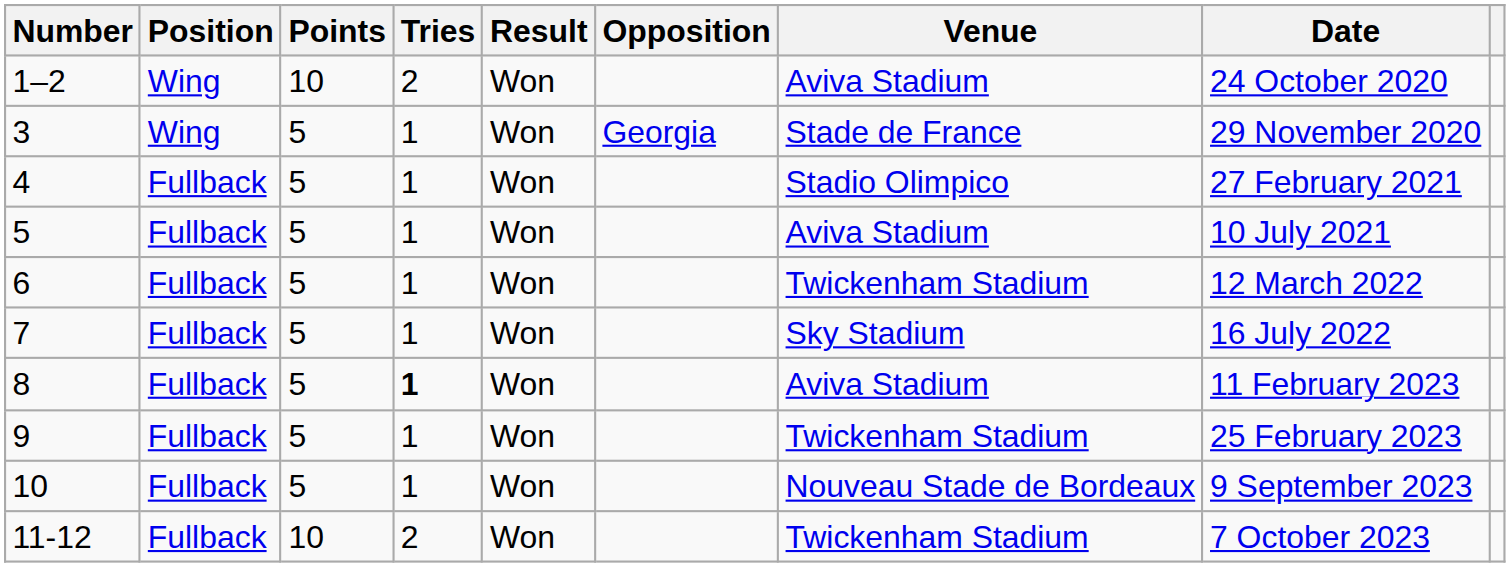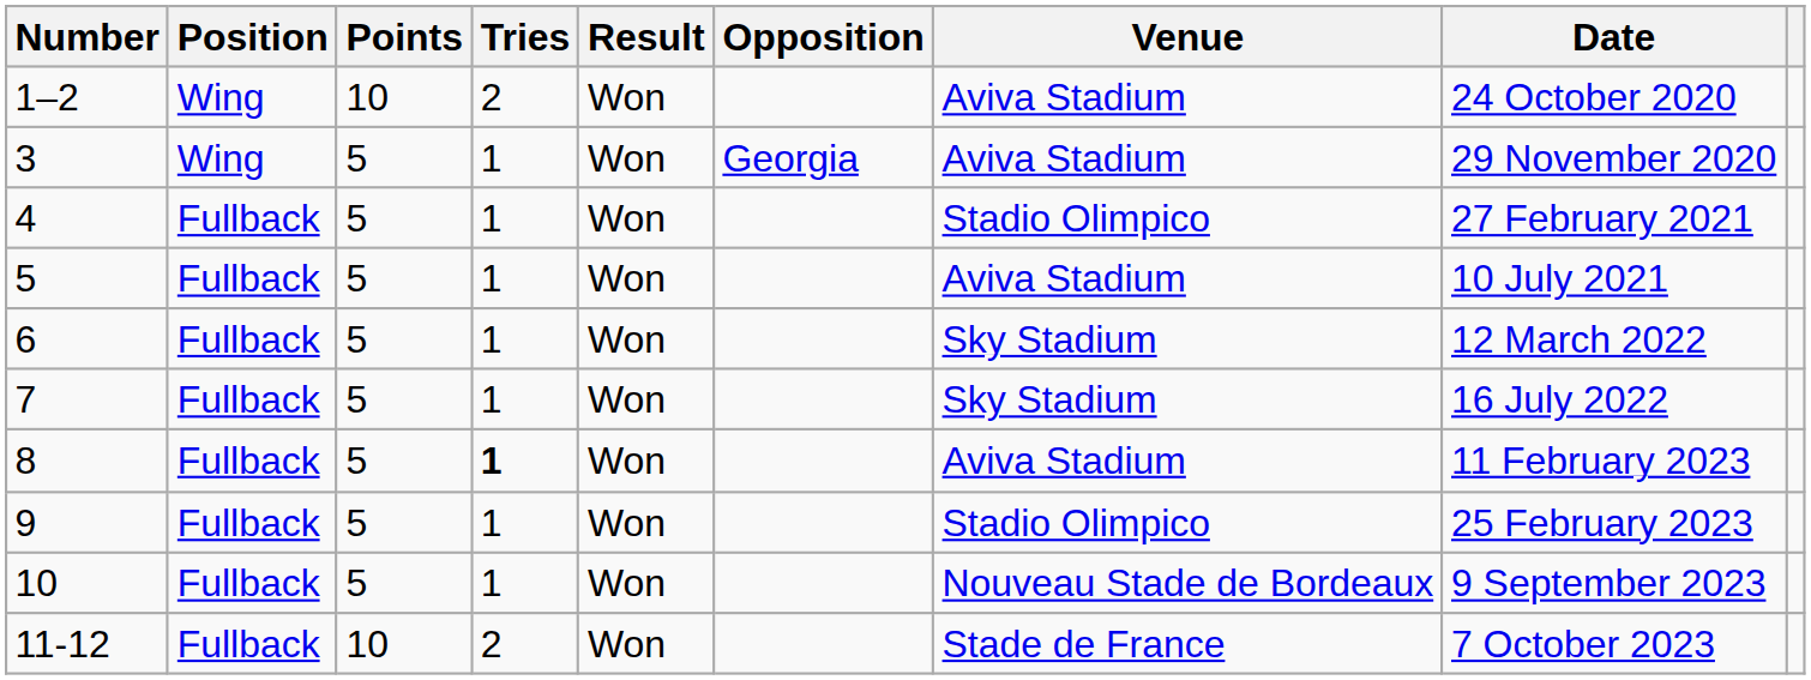3 | Venue: Stade de France -> Aviva Stadium
6 | Venue: Twickenham Stadium -> Sky Stadium
9 | Venue: Twickenham Stadium -> Stadio Olimpico
11-12 | Venue: Twickenham Stadium -> Stade de France
